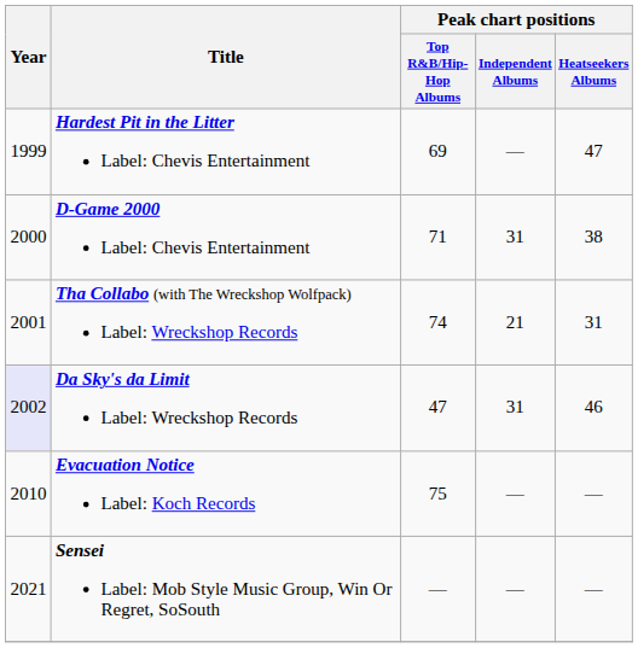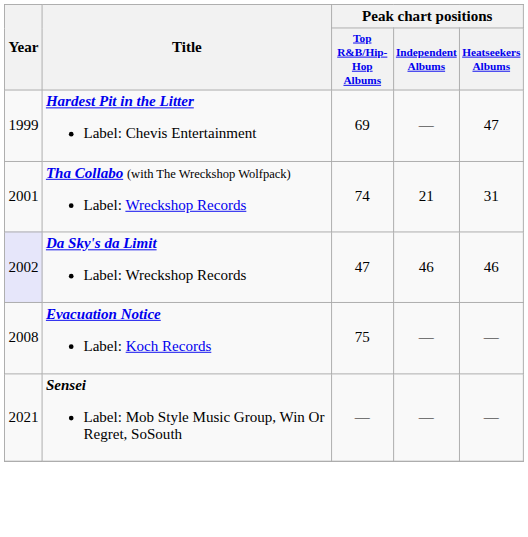- row: 2000 | D-Game 2000 Label: Chevis Entertainment | 71 | 31 | 38
Da Sky's da Limit Label: Wreckshop Records | Peak chart positions / Independent Albums: 31 -> 46
Evacuation Notice Label: Koch Records | Year: 2010 -> 2008
